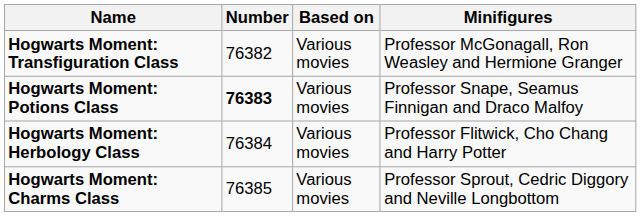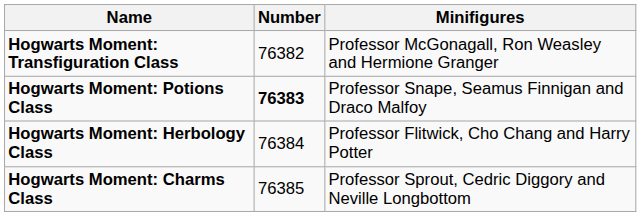- column: Based on | Various movies | Various movies | Various movies | Various movies
